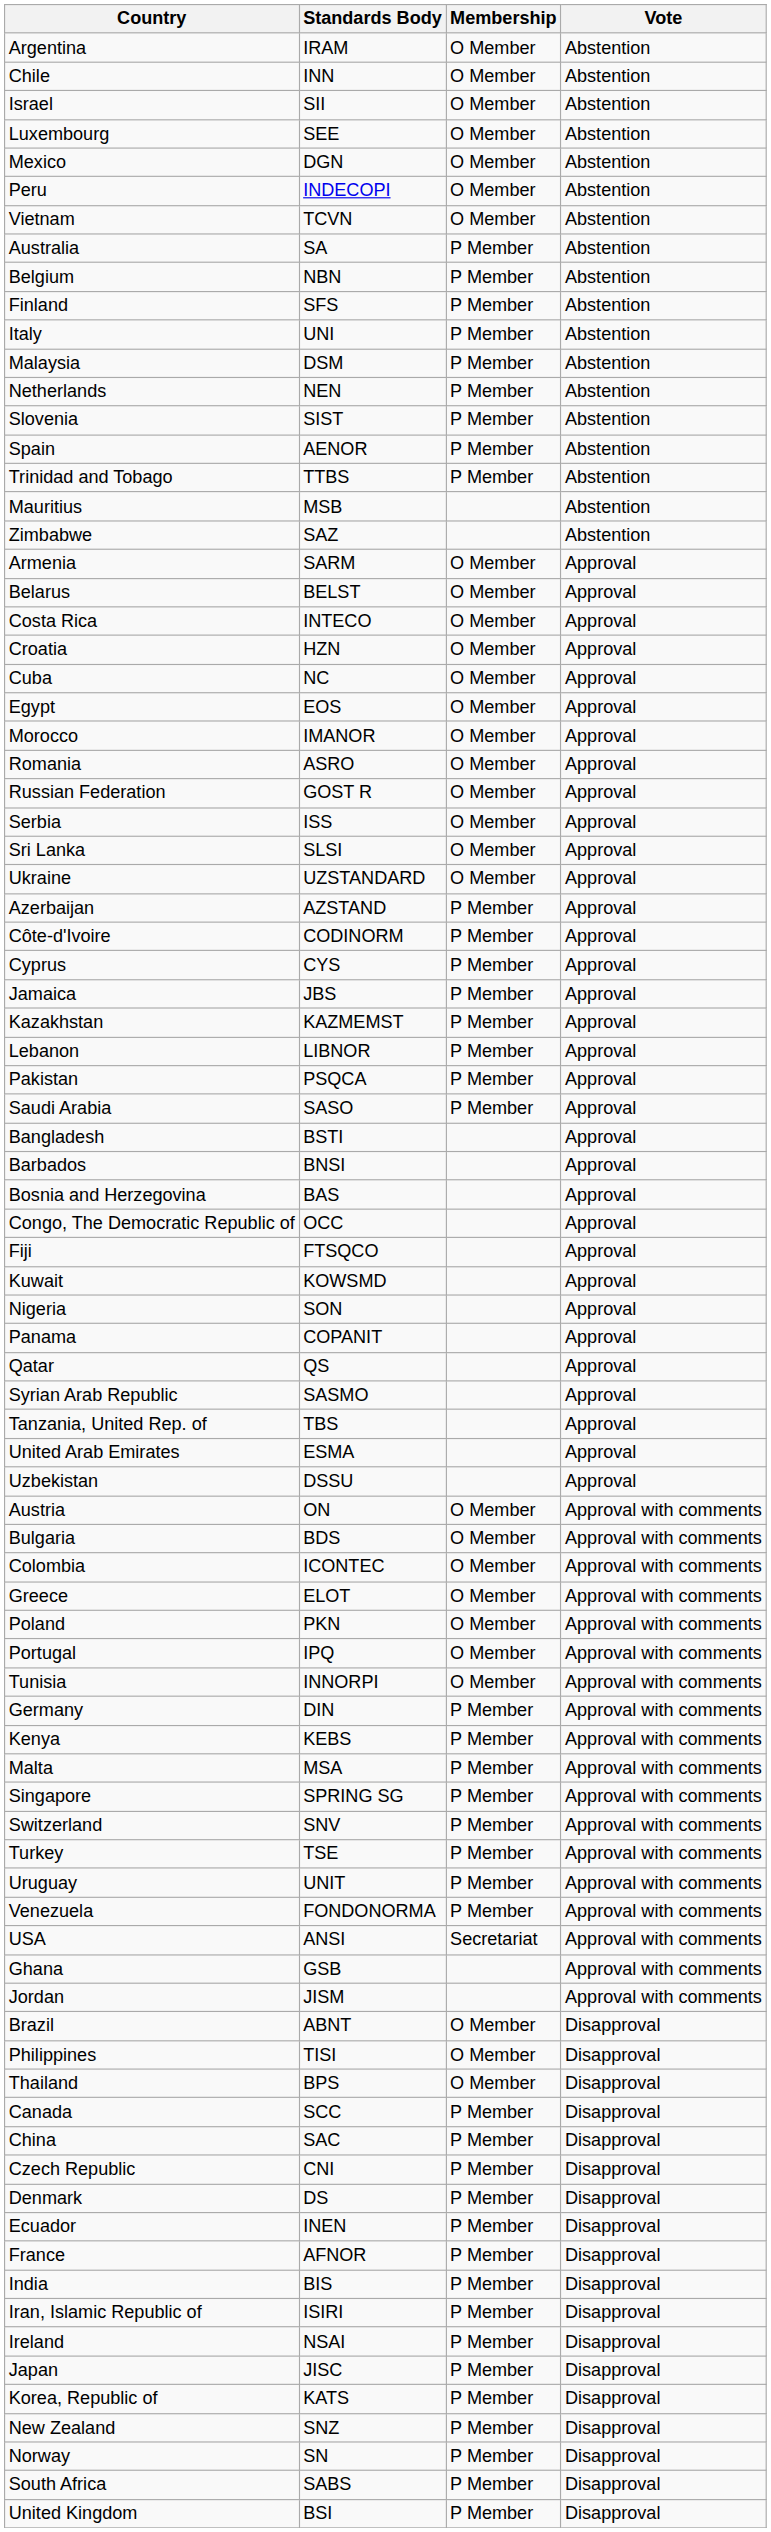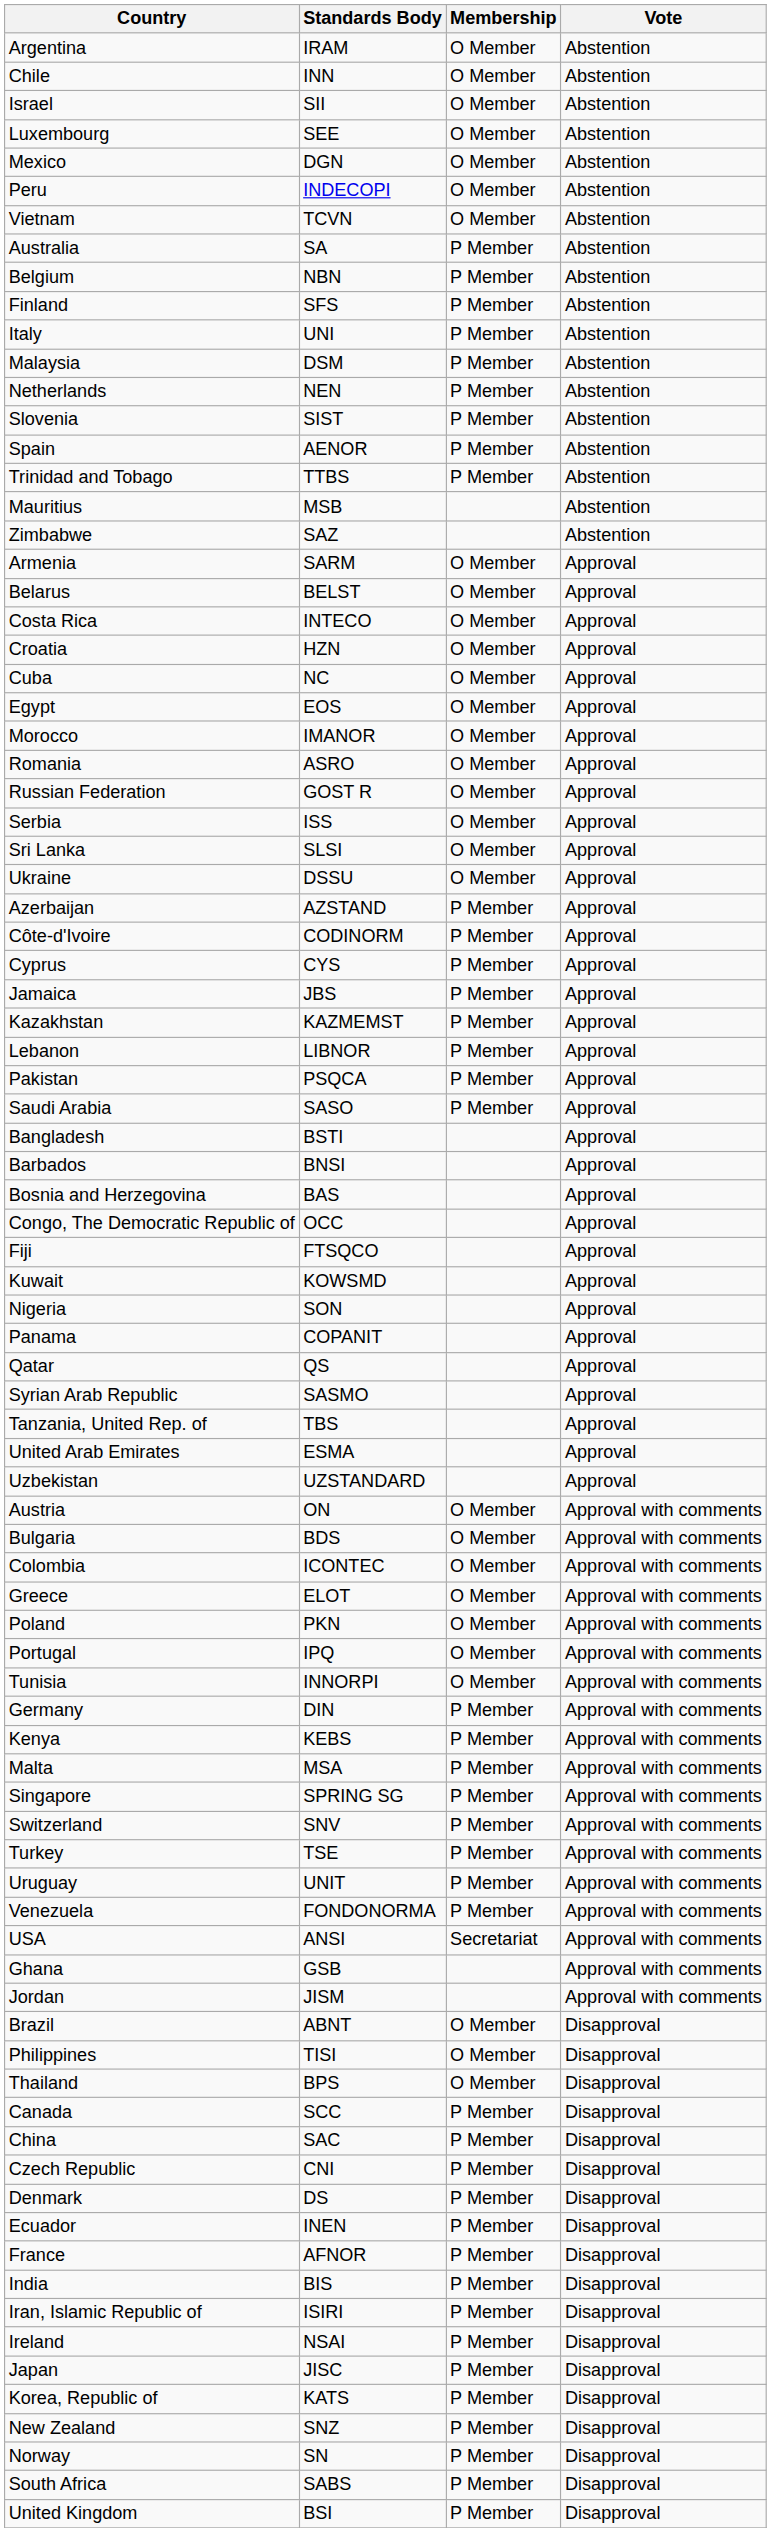Ukraine | Standards Body: UZSTANDARD -> DSSU
Uzbekistan | Standards Body: DSSU -> UZSTANDARD
